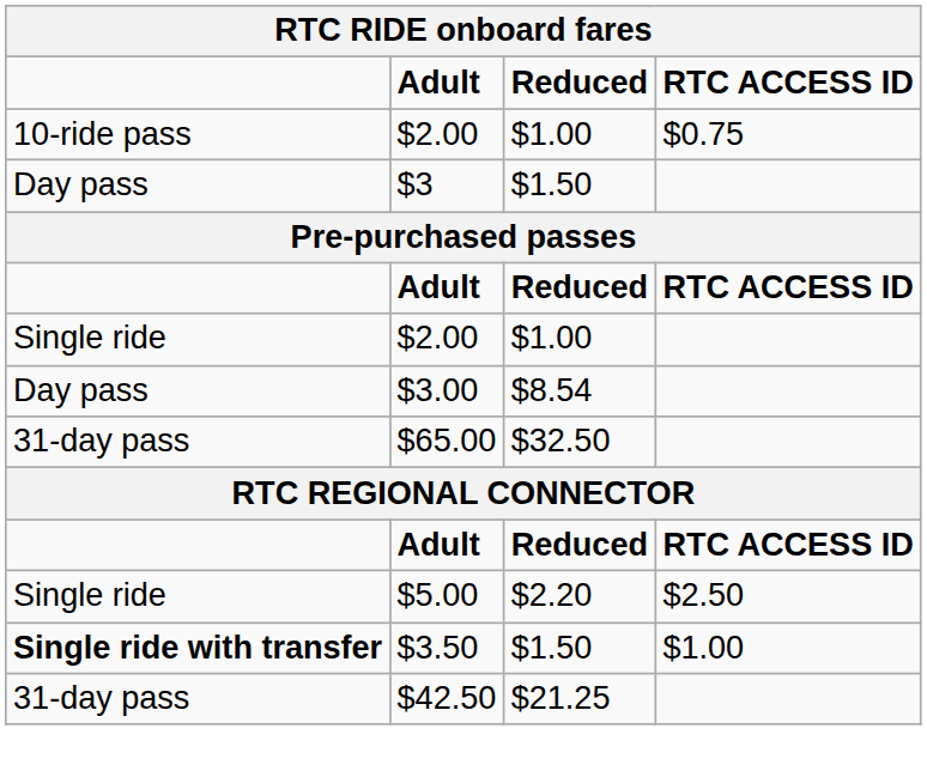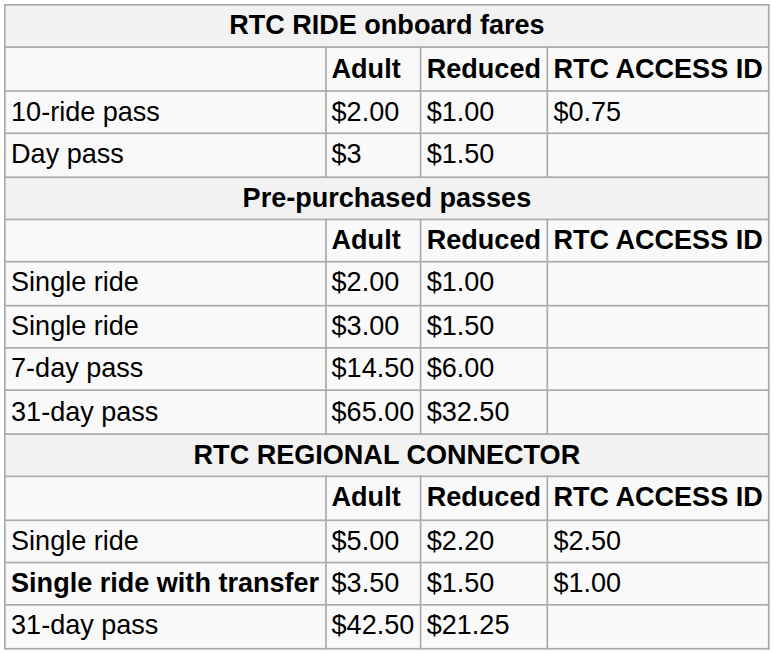$3.00 | column 1: Day pass -> Single ride
$3.00 | Reduced: $8.54 -> $1.50
+ row: 7-day pass | $14.50 | $6.00
